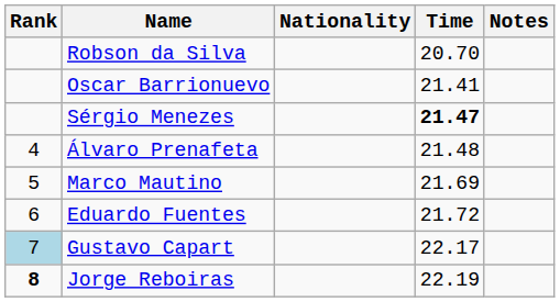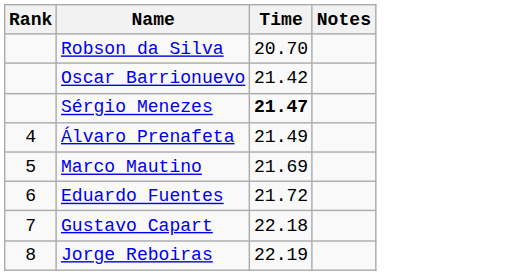- column: Nationality
Oscar Barrionuevo | Time: 21.41 -> 21.42
Álvaro Prenafeta | Time: 21.48 -> 21.49
Gustavo Capart | Rank: lightblue background -> no background
Gustavo Capart | Time: 22.17 -> 22.18
Jorge Reboiras | Rank: bold -> normal
